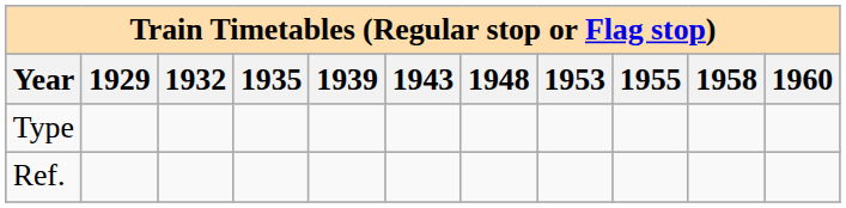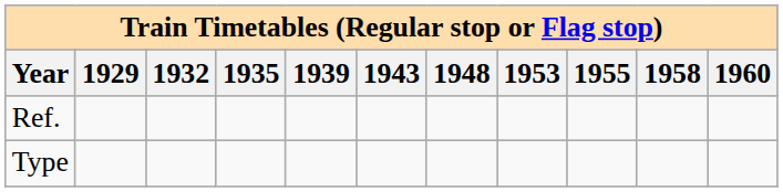rows swapped: Ref. <-> Type
